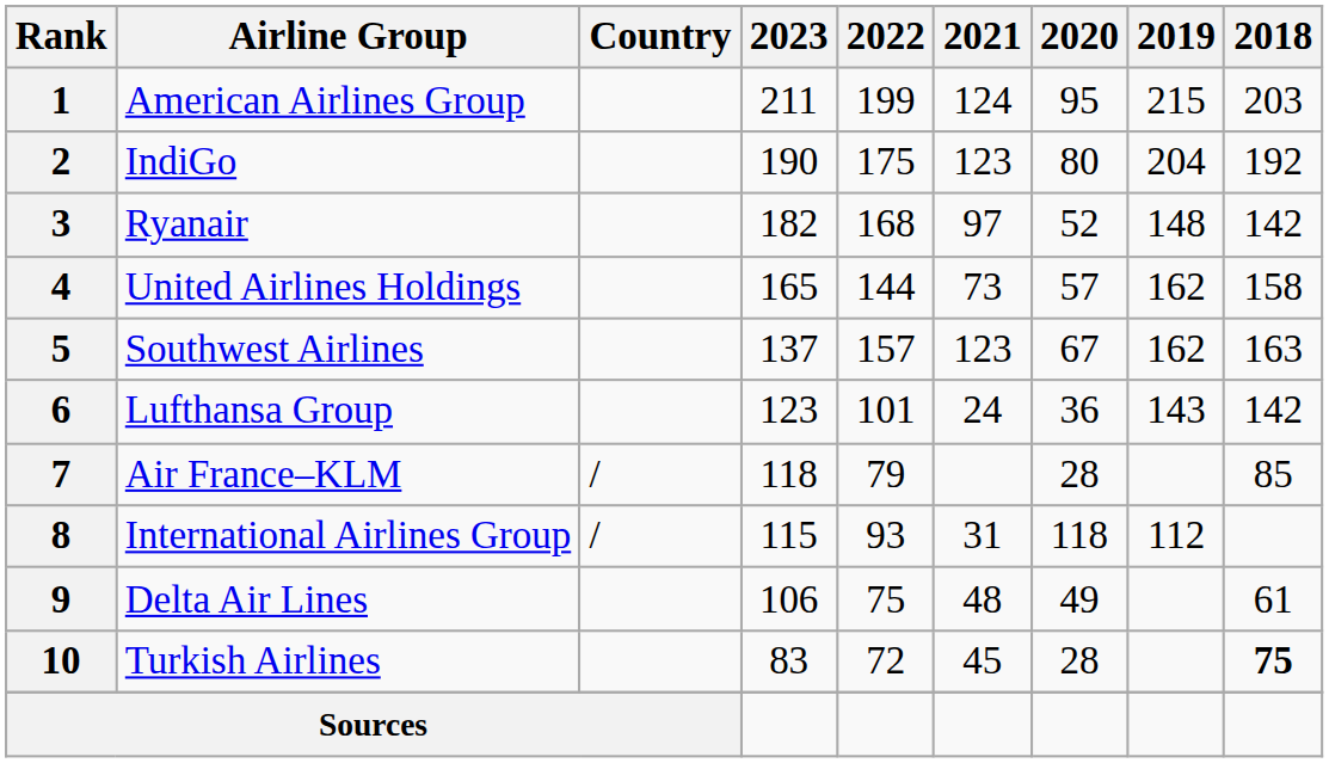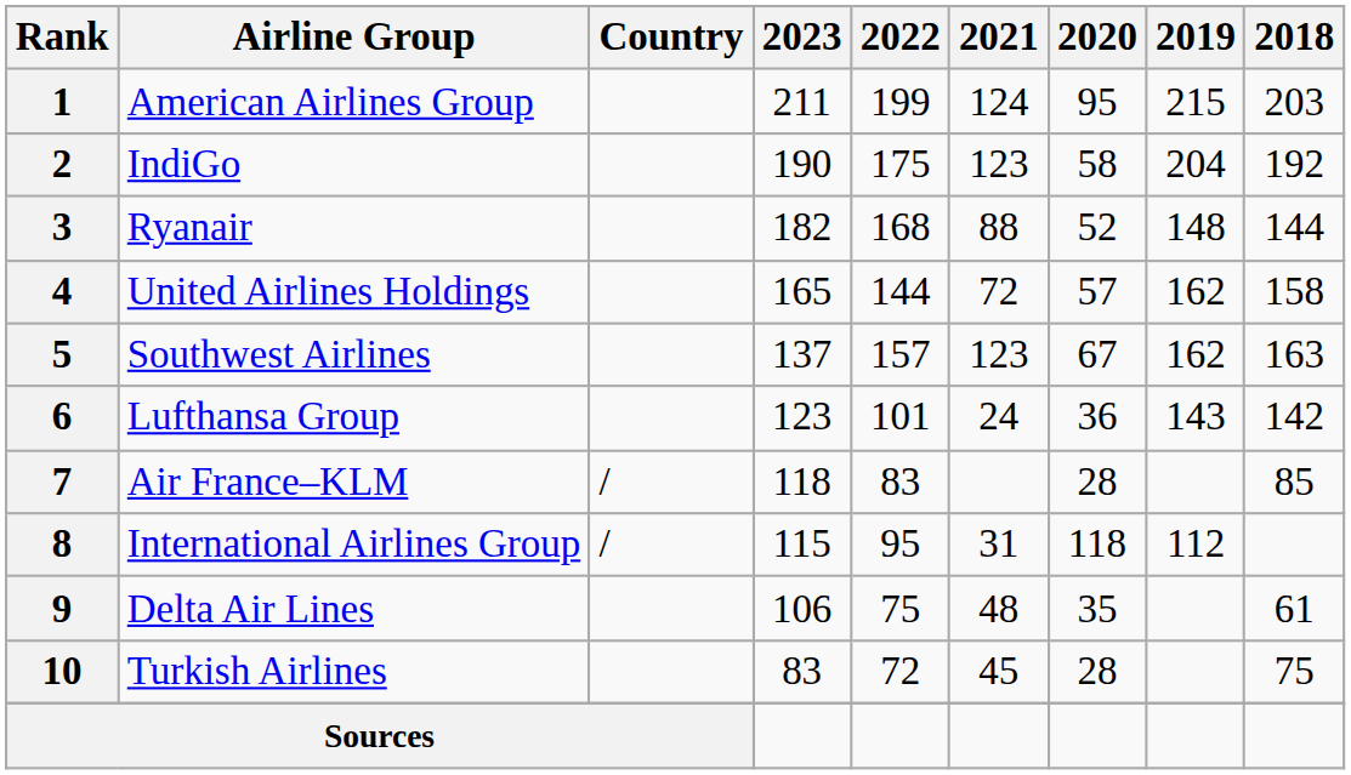2 | 2020: 80 -> 58
3 | 2021: 97 -> 88
3 | 2018: 142 -> 144
4 | 2021: 73 -> 72
7 | 2022: 79 -> 83
8 | 2022: 93 -> 95
9 | 2020: 49 -> 35
10 | 2018: bold -> normal
